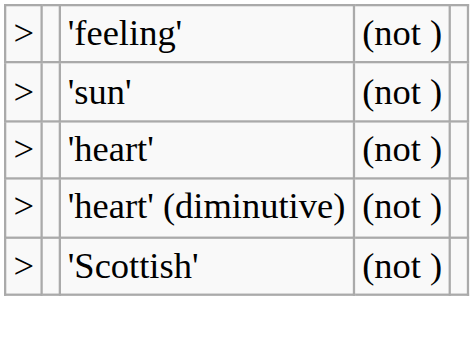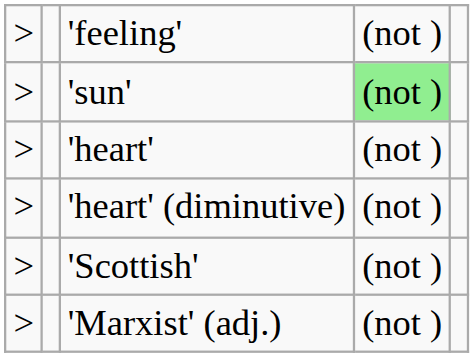'sun' | column 4: no background -> lightgreen background
+ row: > | 'Marxist' (adj.) | (not )
